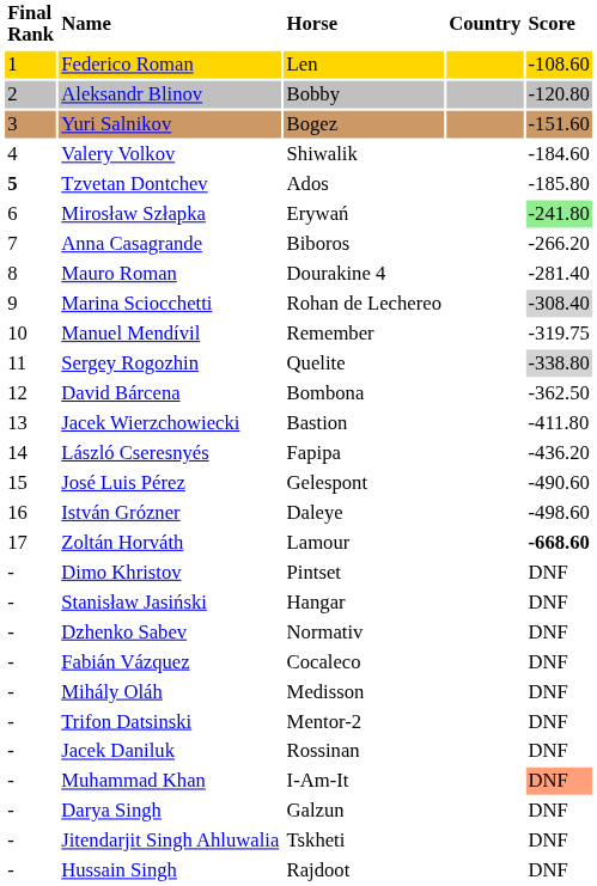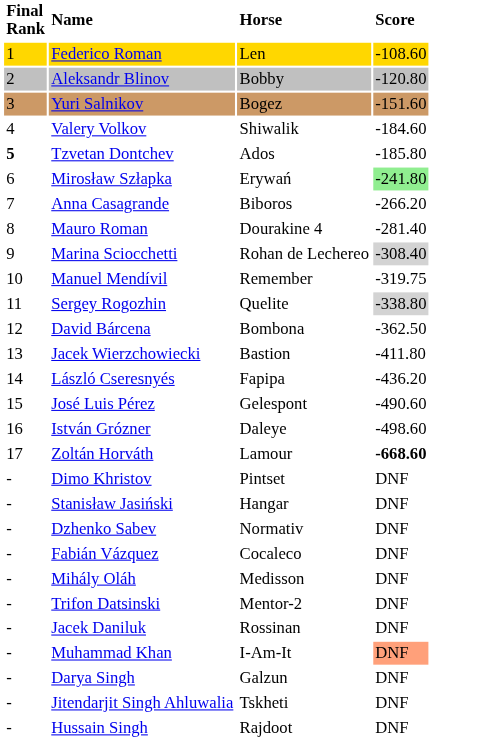- column: Country
